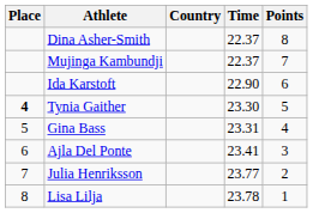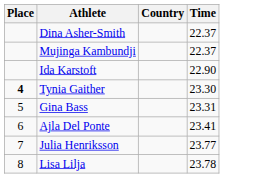- column: Points | 8 | 7 | 6 | 5 | 4 | 3 | 2 | 1
